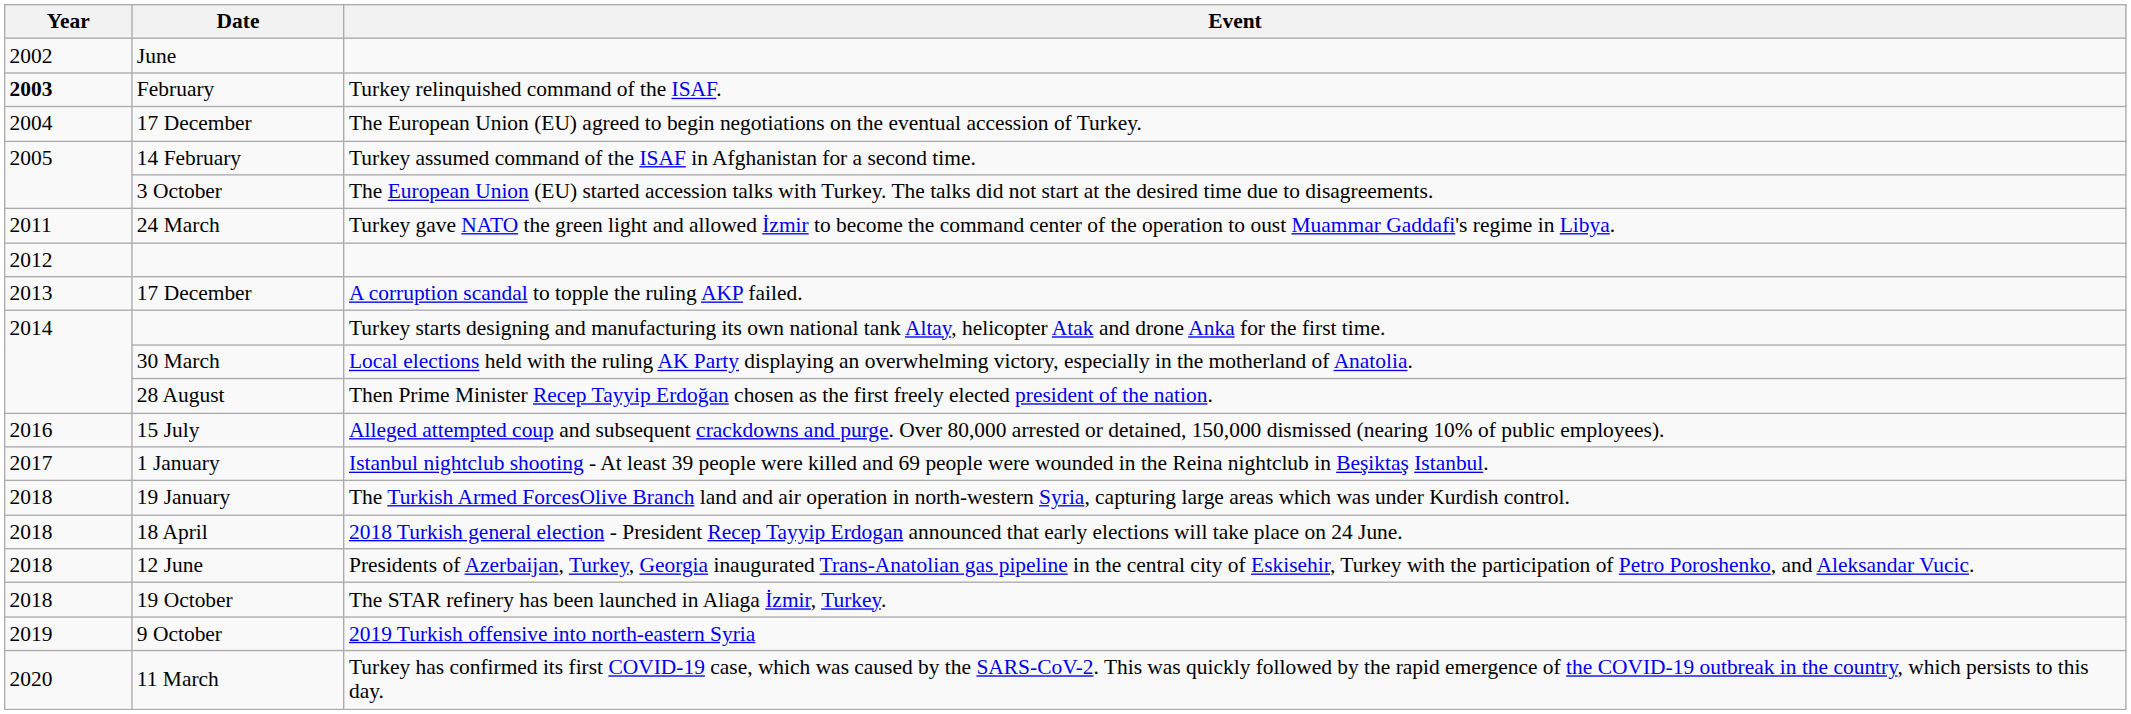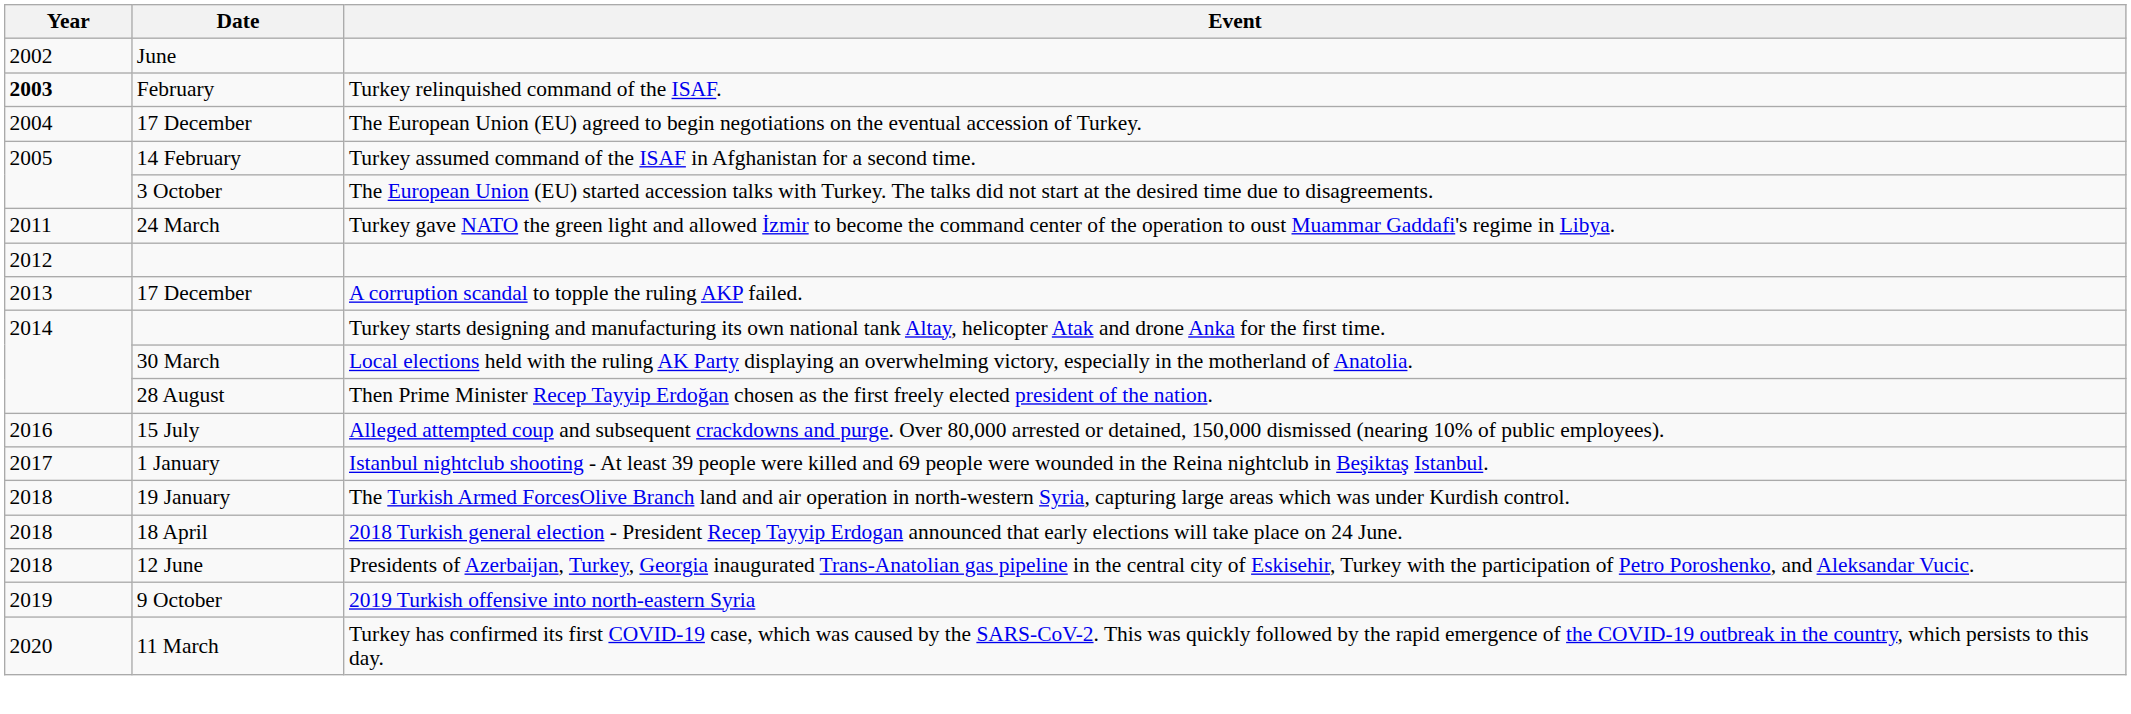- row: 2018 | 19 October | The STAR refinery has been launched in Aliaga İzmir, Turkey.
